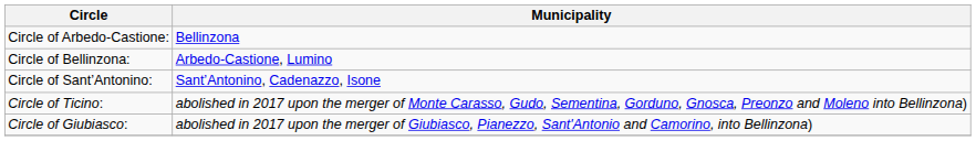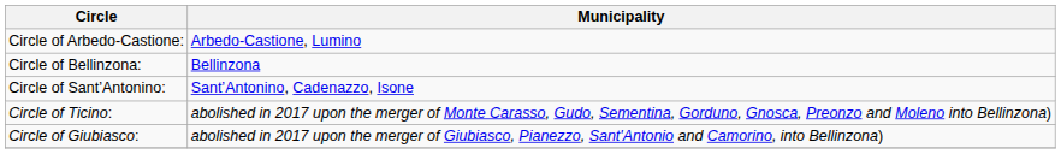Circle of Arbedo-Castione: | Municipality: Bellinzona -> Arbedo-Castione, Lumino
Circle of Bellinzona: | Municipality: Arbedo-Castione, Lumino -> Bellinzona
